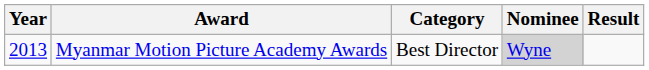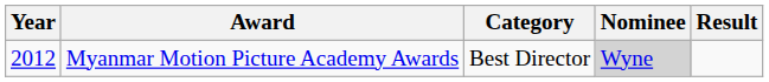Myanmar Motion Picture Academy Awards | Year: 2013 -> 2012
